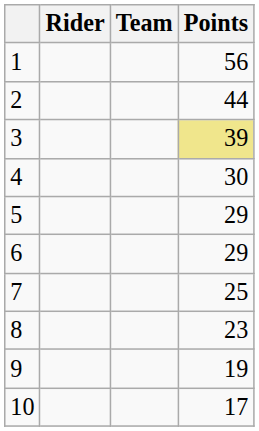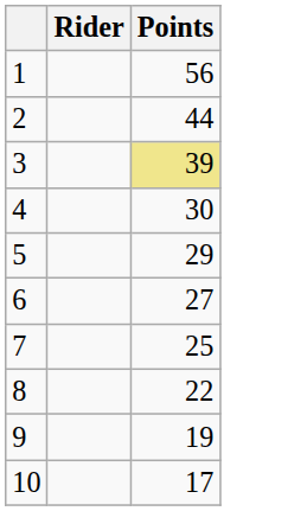- column: Team
6 | Points: 29 -> 27
8 | Points: 23 -> 22
